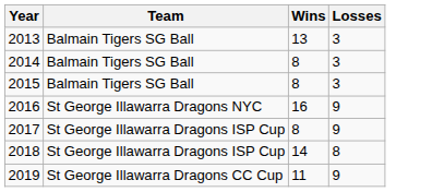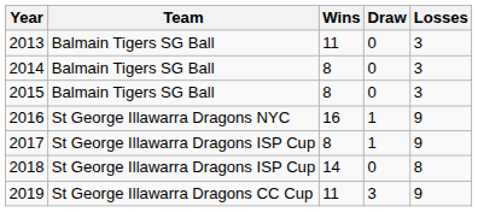+ column: Draw | 0 | 0 | 0 | 1 | 1 | 0 | 3
2013 | Wins: 13 -> 11
